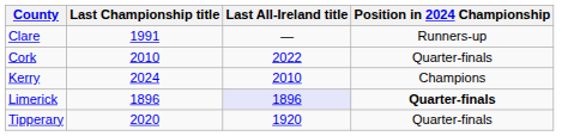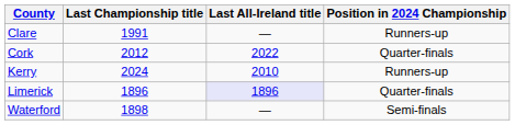Cork | Last Championship title: 2010 -> 2012
Kerry | Position in 2024 Championship: Champions -> Runners-up
Limerick | Position in 2024 Championship: bold -> normal
- row: Tipperary | 2020 | 1920 | Quarter-finals
+ row: Waterford | 1898 | — | Semi-finals
